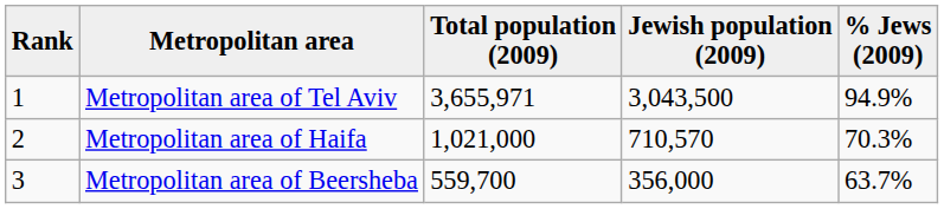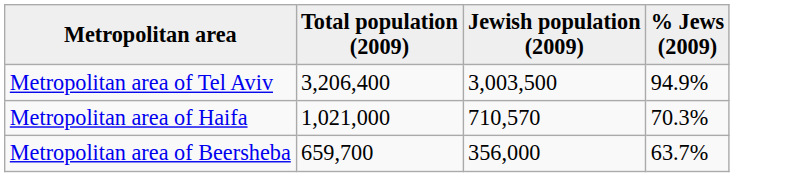- column: Rank | 1 | 2 | 3
Metropolitan area of Tel Aviv | Total population (2009): 3,655,971 -> 3,206,400
Metropolitan area of Tel Aviv | Jewish population (2009): 3,043,500 -> 3,003,500
Metropolitan area of Beersheba | Total population (2009): 559,700 -> 659,700
